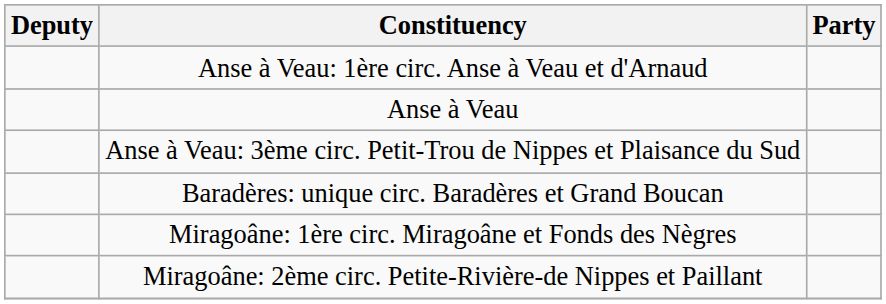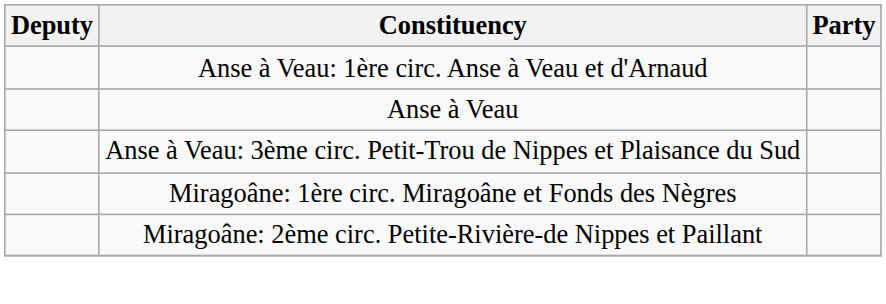- row: Baradères: unique circ. Baradères et Grand Boucan
